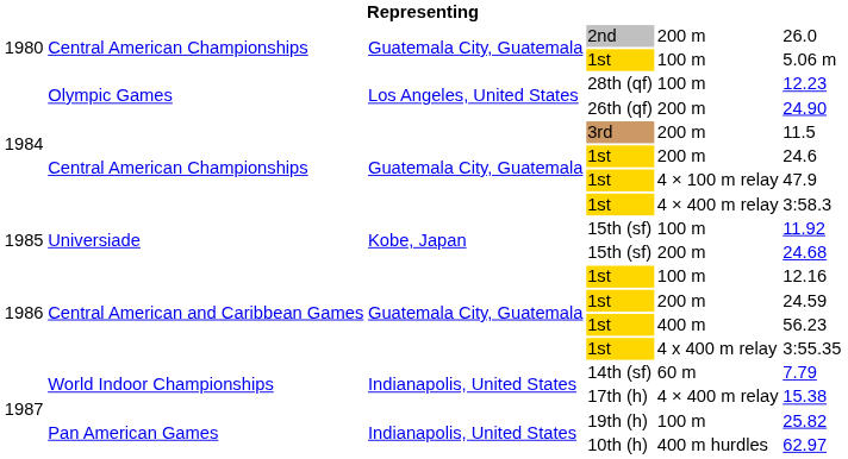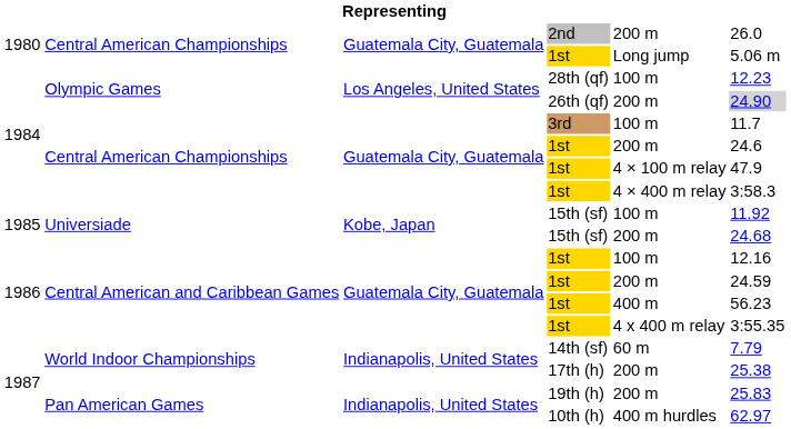1980 / 1st | column 5: 100 m -> Long jump
26th (qf) | column 6: no background -> lightgrey background
3rd | column 5: 200 m -> 100 m
3rd | column 6: 11.5 -> 11.7
17th (h) | column 5: 4 × 400 m relay -> 200 m
17th (h) | column 6: 15.38 -> 25.38
19th (h) | column 5: 100 m -> 200 m
19th (h) | column 6: 25.82 -> 25.83
